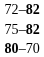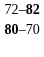- row: 75–82
